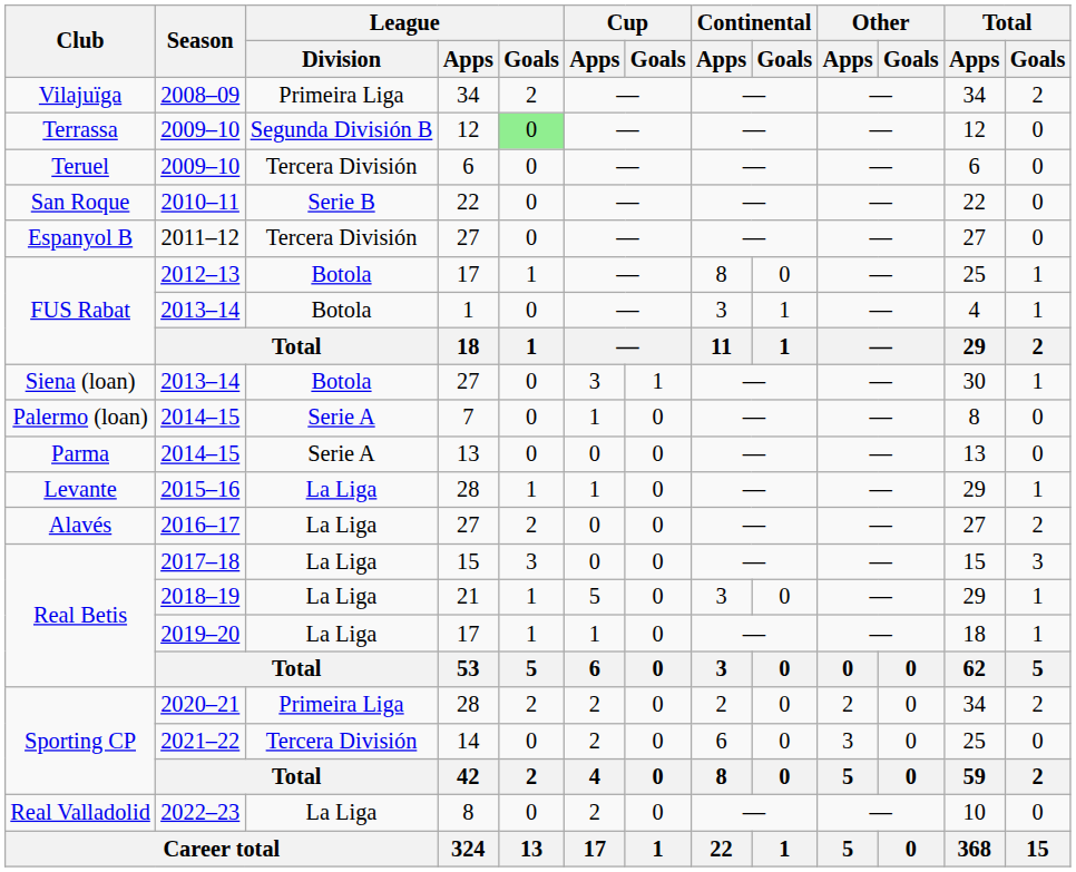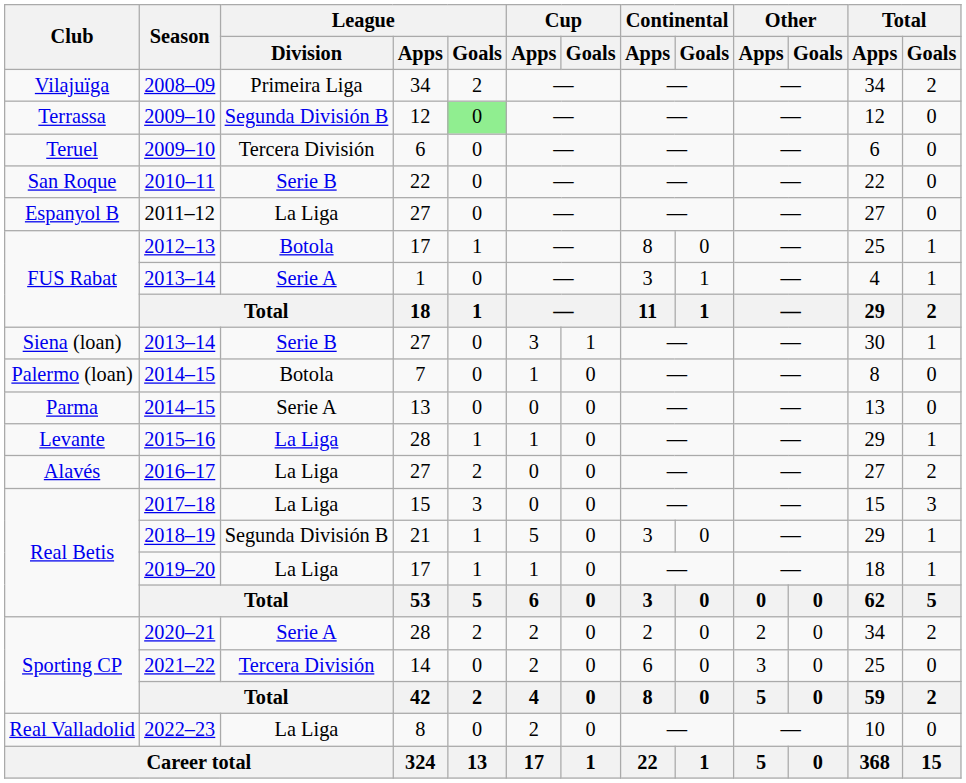2011–12 | League / Division: Tercera División -> La Liga
FUS Rabat / 2013–14 | League / Division: Botola -> Serie A
Siena (loan) / 2013–14 | League / Division: Botola -> Serie B
Palermo (loan) / 2014–15 | League / Division: Serie A -> Botola
2018–19 | League / Division: La Liga -> Segunda División B
2020–21 | League / Division: Primeira Liga -> Serie A
